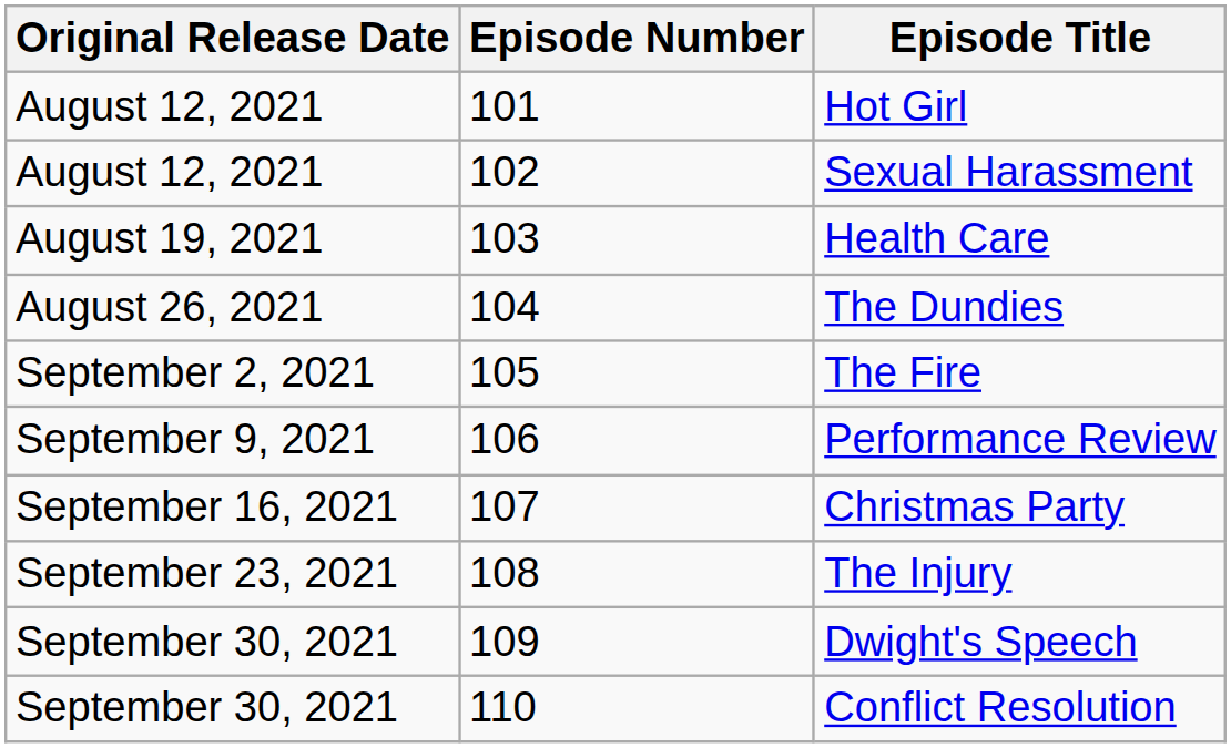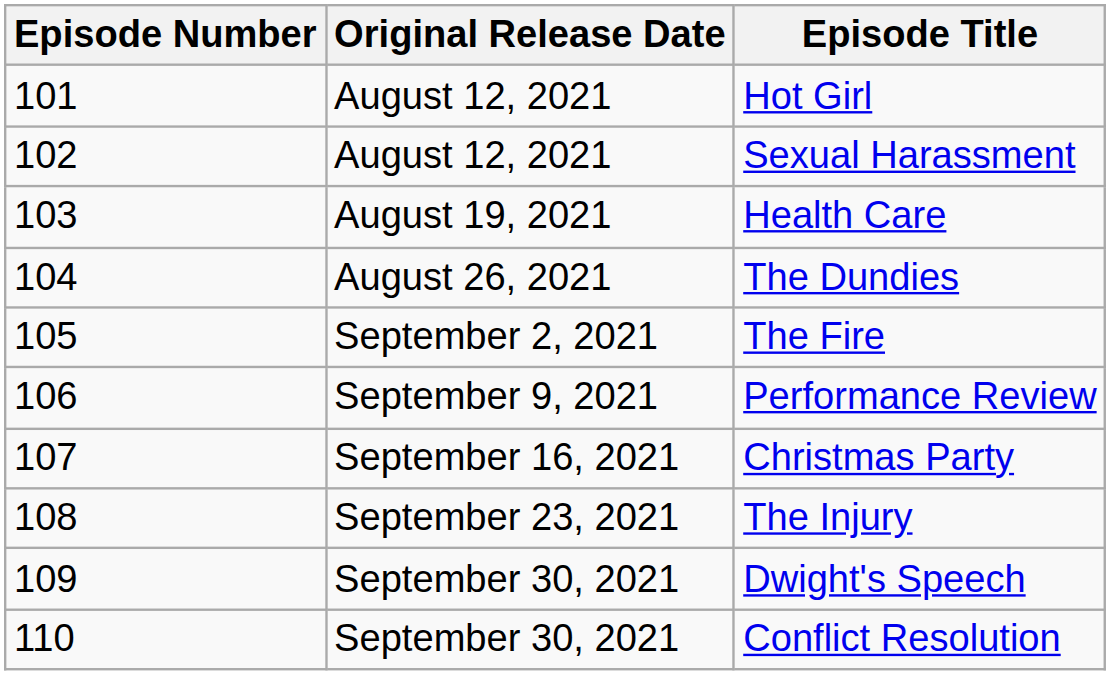columns swapped: Episode Number <-> Original Release Date
